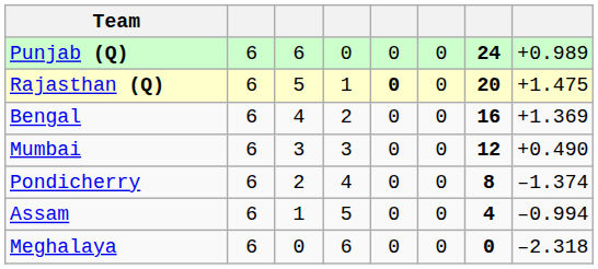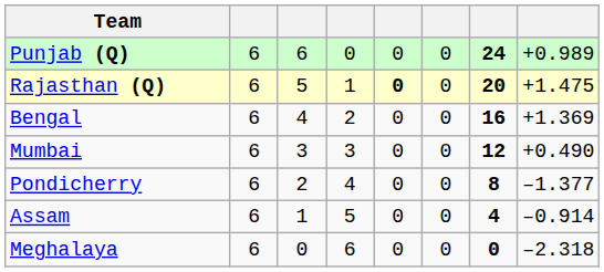Pondicherry | column 8: –1.374 -> –1.377
Assam | column 8: –0.994 -> –0.914
